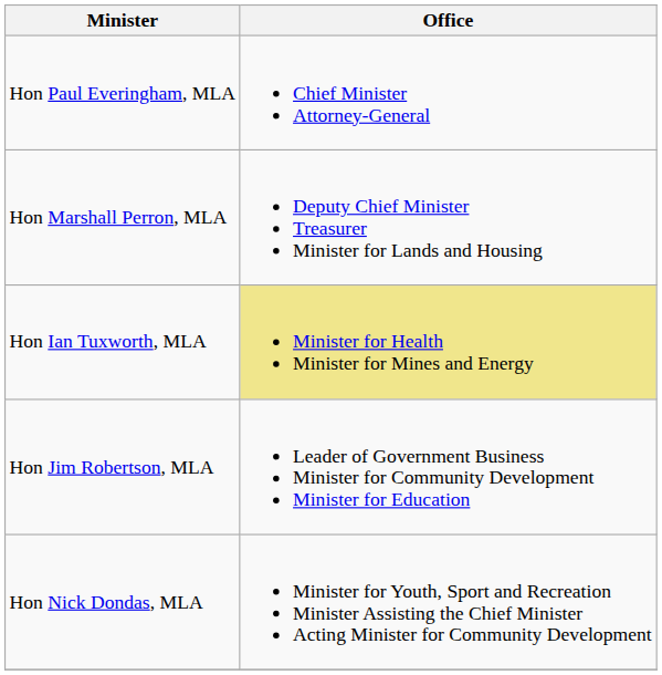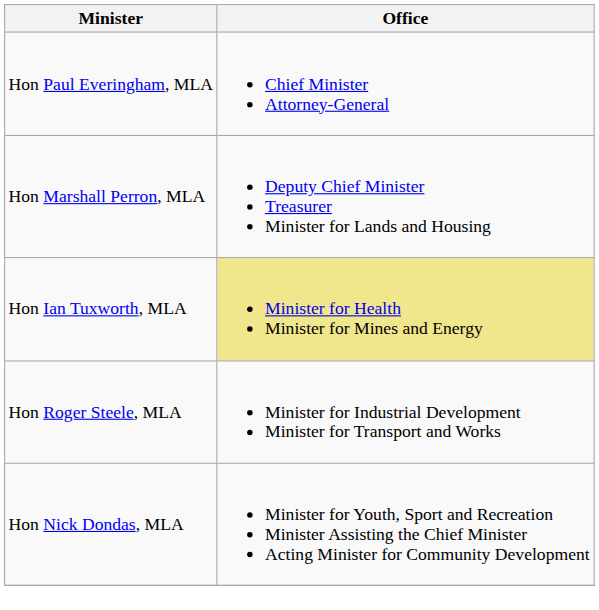- row: Hon Jim Robertson, MLA | Leader of Government Business Minister for Community Development Minister for Education
+ row: Hon Roger Steele, MLA | Minister for Industrial Development Minister for Transport and Works
